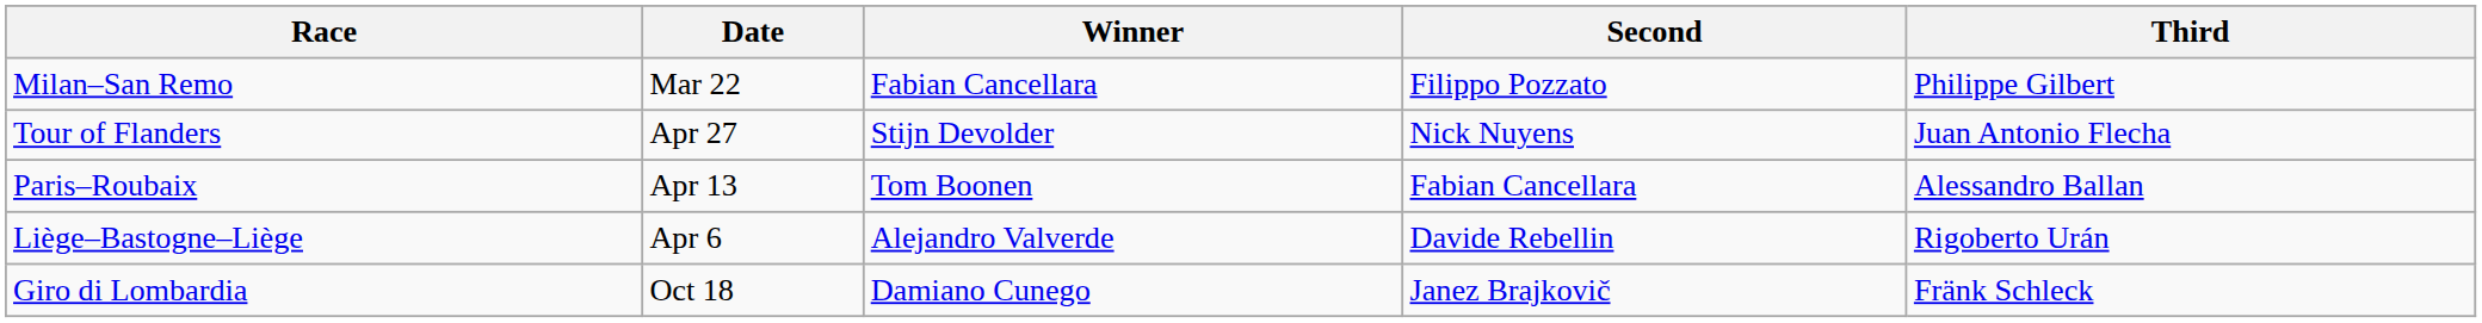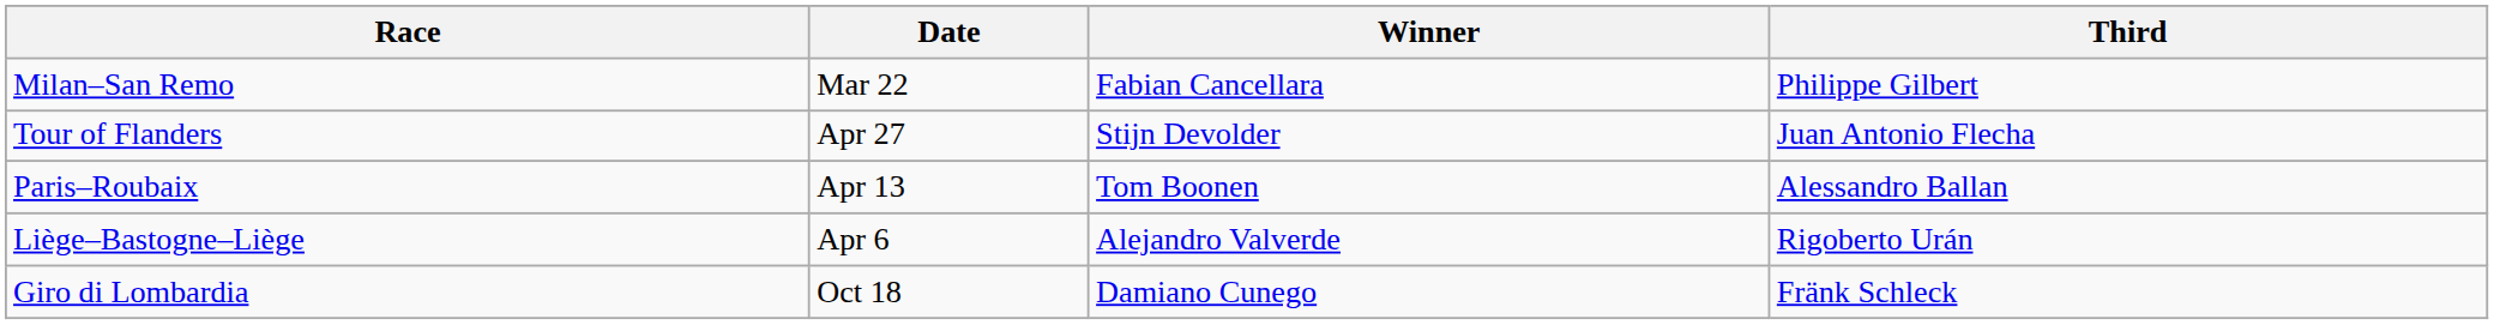- column: Second | Filippo Pozzato | Nick Nuyens | Fabian Cancellara | Davide Rebellin | Janez Brajkovič
